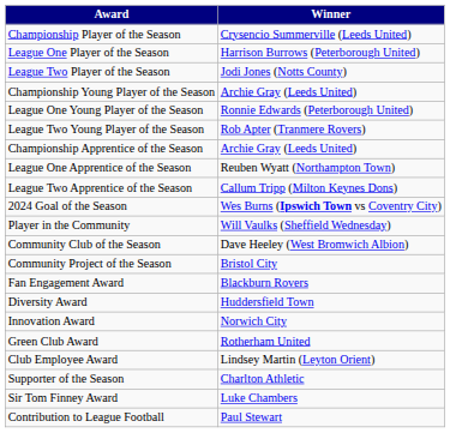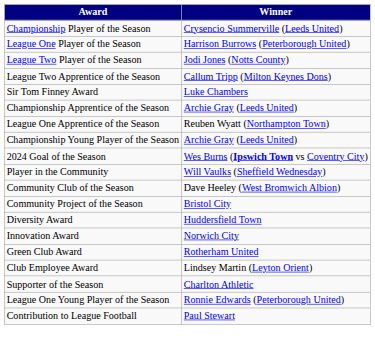rows swapped: Championship Young Player of the Season <-> League Two Apprentice of the Season
rows swapped: League One Young Player of the Season <-> Sir Tom Finney Award
- row: League Two Young Player of the Season | Rob Apter (Tranmere Rovers)
- row: Fan Engagement Award | Blackburn Rovers
